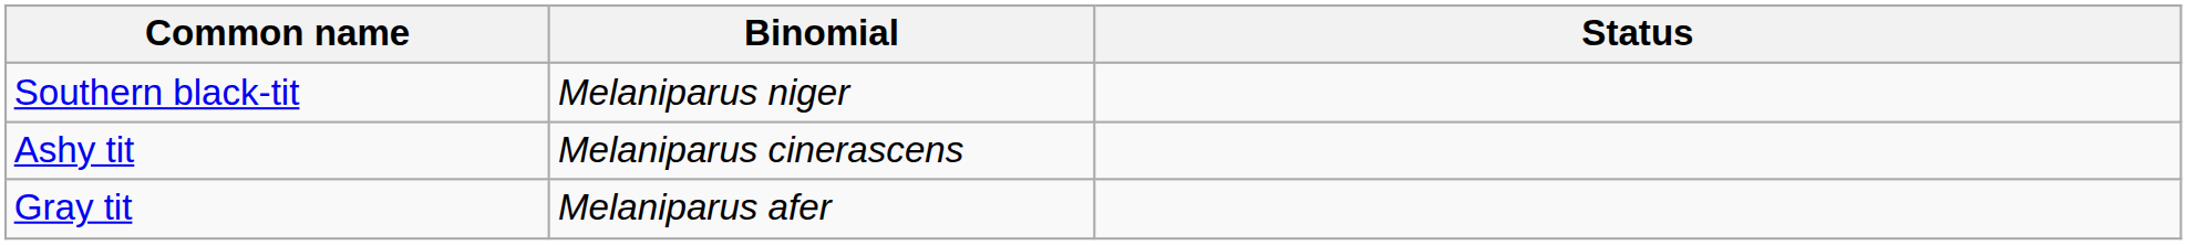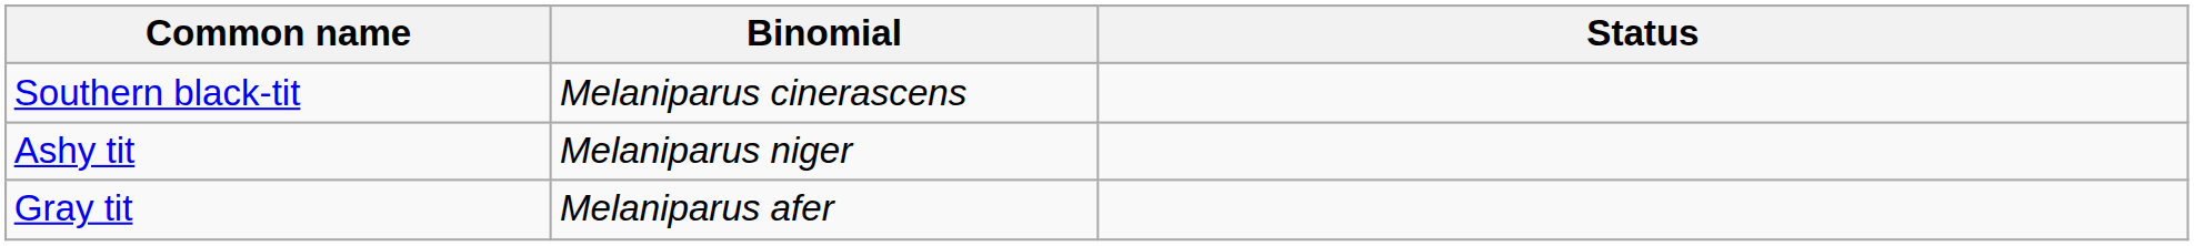Southern black-tit | Binomial: Melaniparus niger -> Melaniparus cinerascens
Ashy tit | Binomial: Melaniparus cinerascens -> Melaniparus niger
